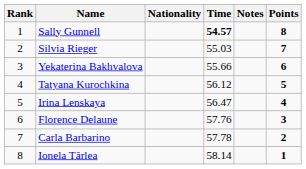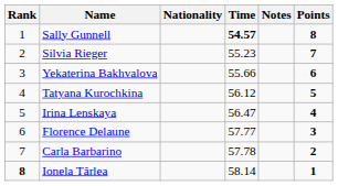Silvia Rieger | Time: 55.03 -> 55.23
Florence Delaune | Time: 57.76 -> 57.77
Ionela Târlea | Rank: normal -> bold
